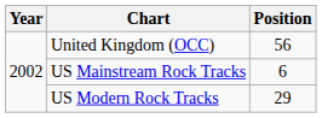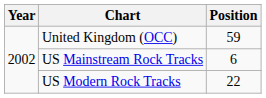United Kingdom (OCC) | Position: 56 -> 59
US Modern Rock Tracks | Position: 29 -> 22
